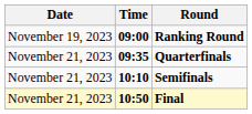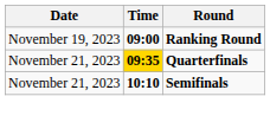Quarterfinals | Time: no background -> gold background
- row: November 21, 2023 | 10:50 | Final
